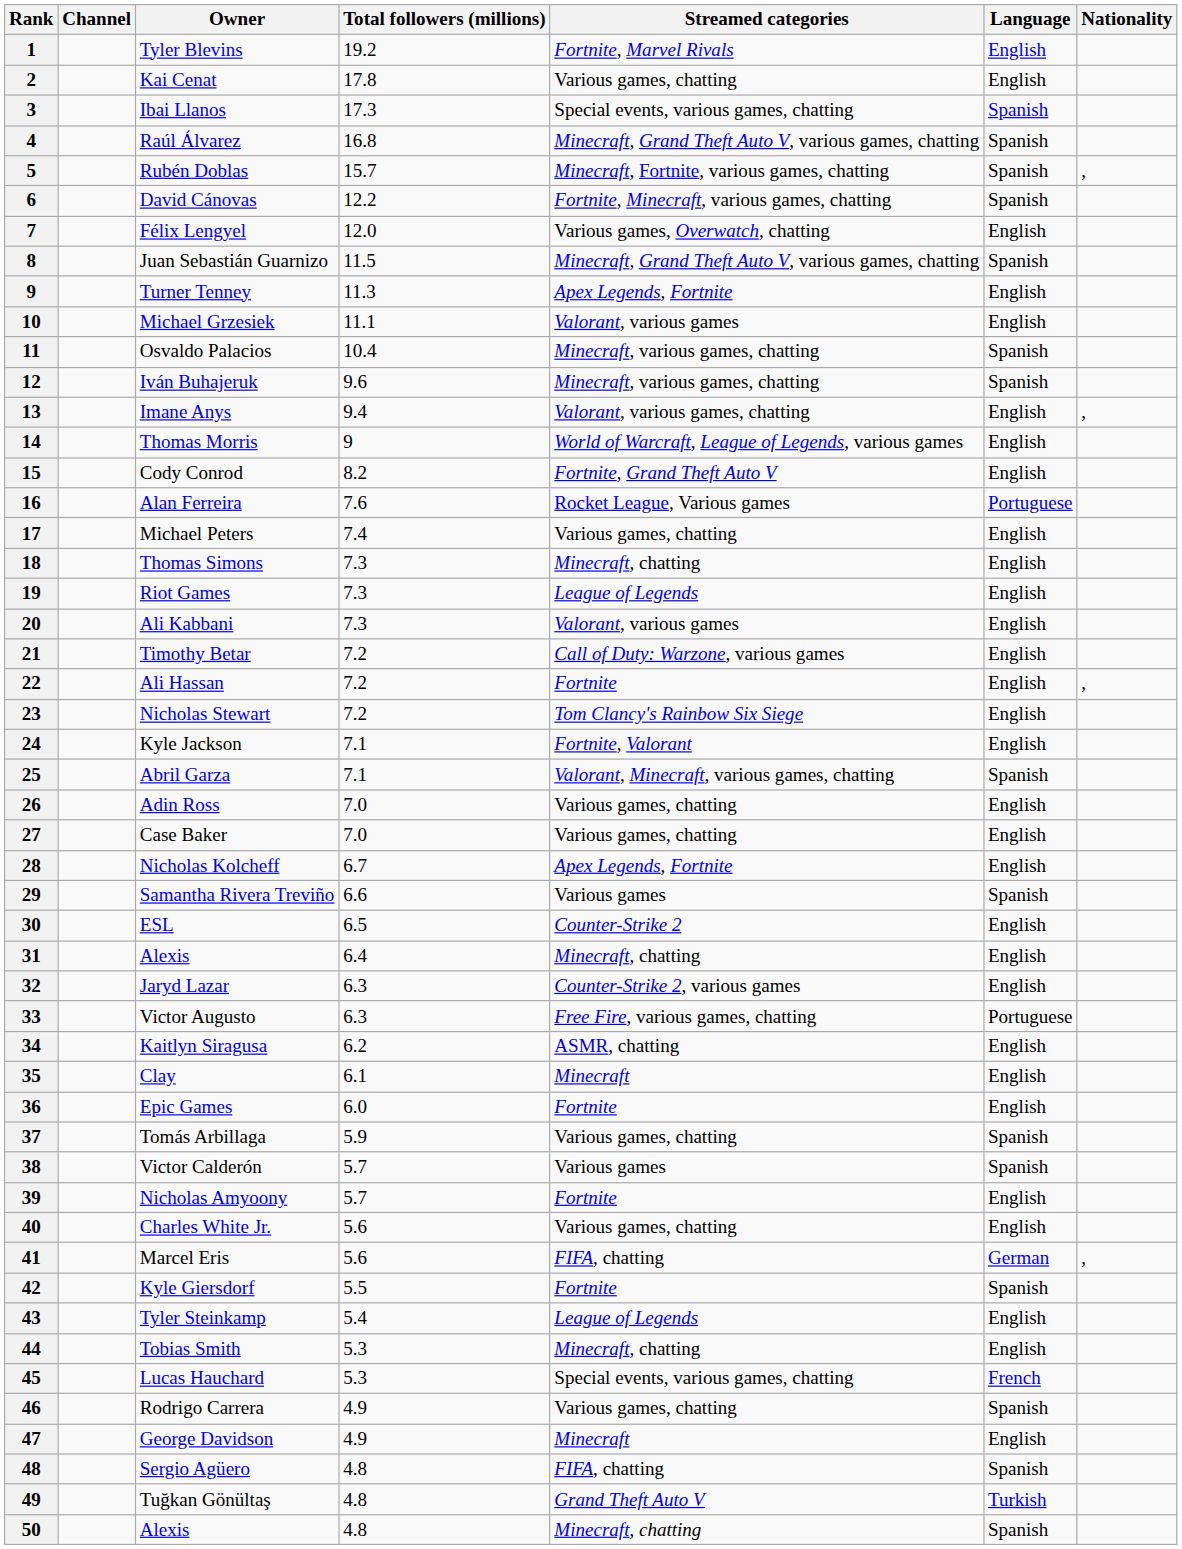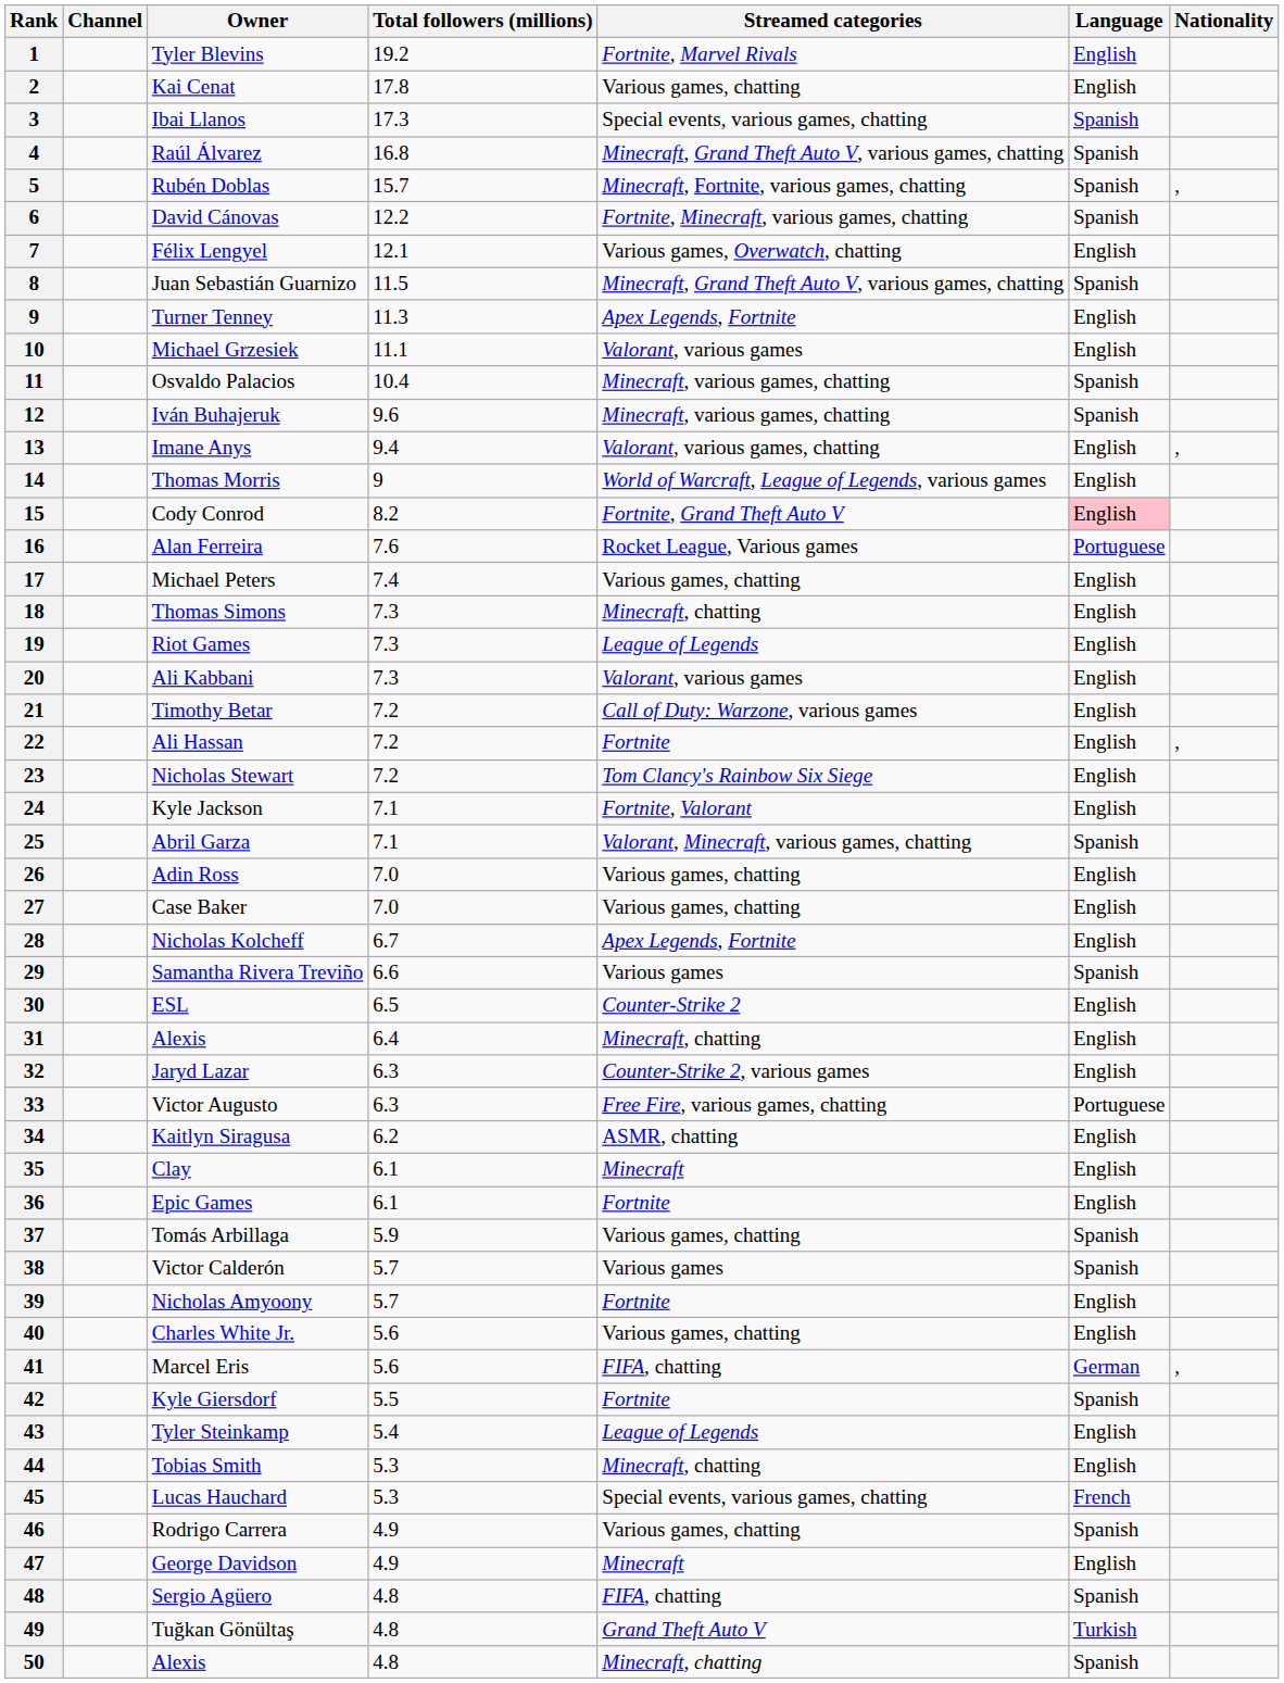Félix Lengyel | Total followers (millions): 12.0 -> 12.1
Cody Conrod | Language: no background -> pink background
Epic Games | Total followers (millions): 6.0 -> 6.1
